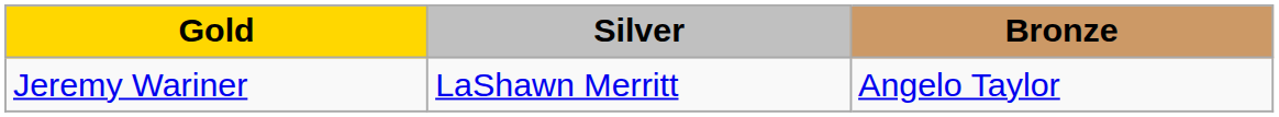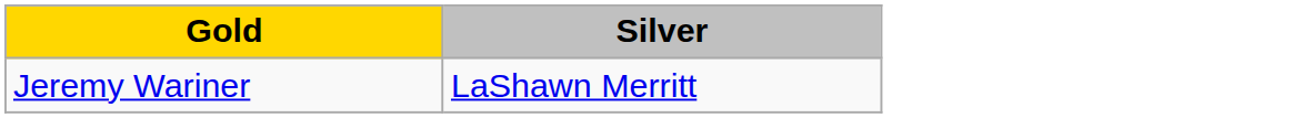- column: Bronze | Angelo Taylor
